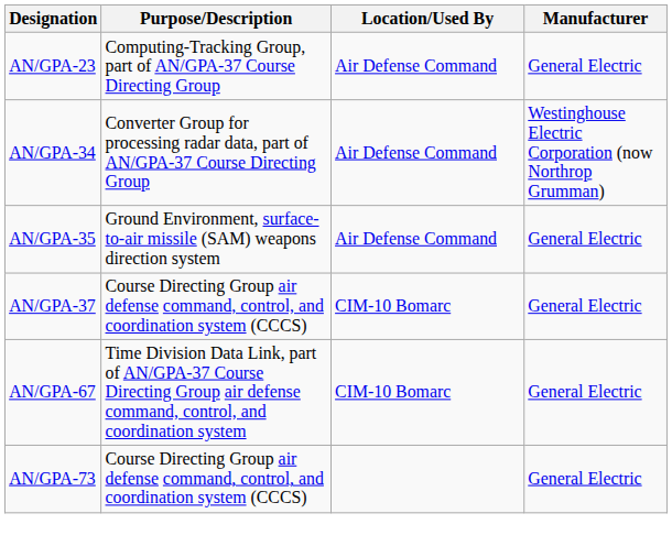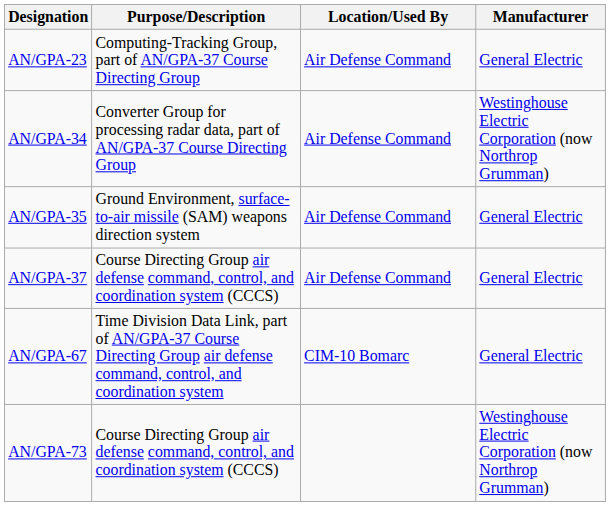AN/GPA-37 | Location/Used By: CIM-10 Bomarc -> Air Defense Command
AN/GPA-73 | Manufacturer: General Electric -> Westinghouse Electric Corporation (now Northrop Grumman)
